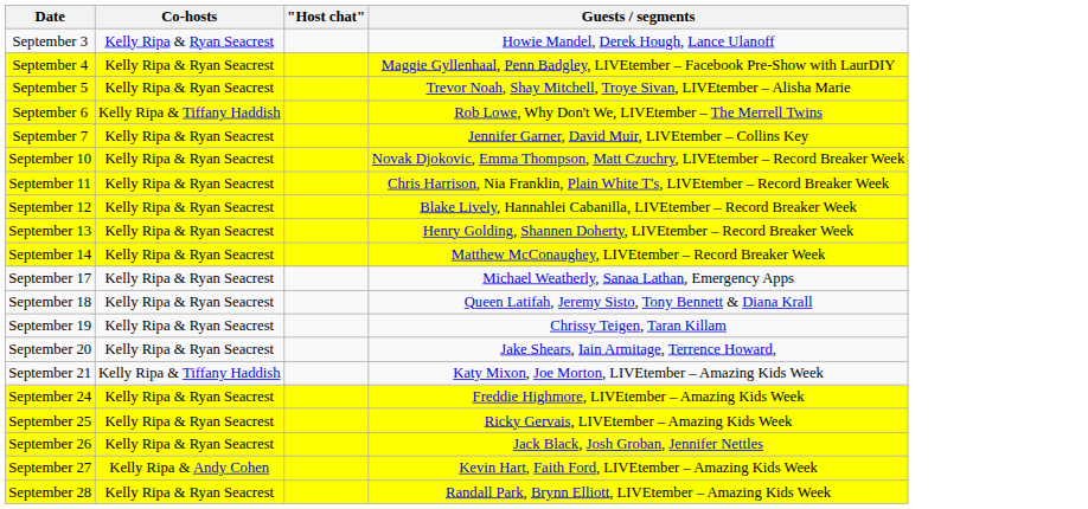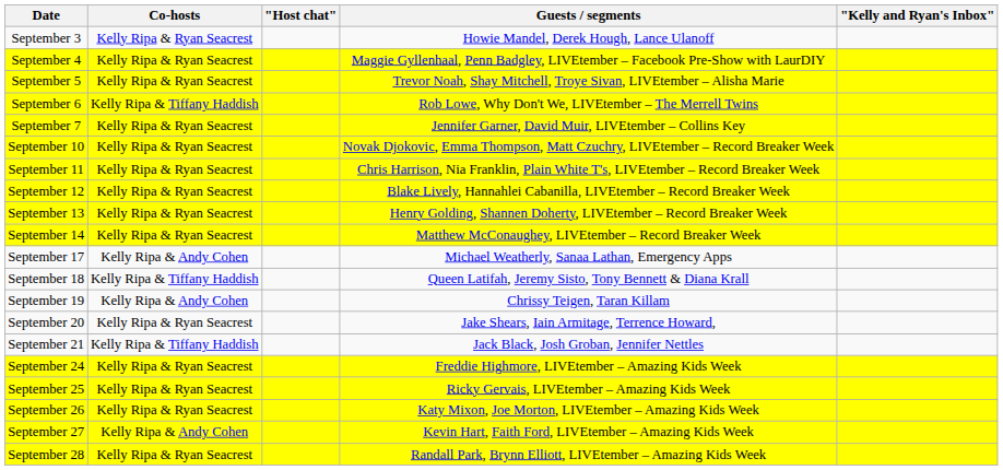+ column: "Kelly and Ryan's Inbox"
September 17 | Co-hosts: Kelly Ripa & Ryan Seacrest -> Kelly Ripa & Andy Cohen
September 18 | Co-hosts: Kelly Ripa & Ryan Seacrest -> Kelly Ripa & Tiffany Haddish
September 19 | Co-hosts: Kelly Ripa & Ryan Seacrest -> Kelly Ripa & Andy Cohen
September 21 | Guests / segments: Katy Mixon, Joe Morton, LIVEtember – Amazing Kids Week -> Jack Black, Josh Groban, Jennifer Nettles
September 26 | Guests / segments: Jack Black, Josh Groban, Jennifer Nettles -> Katy Mixon, Joe Morton, LIVEtember – Amazing Kids Week
